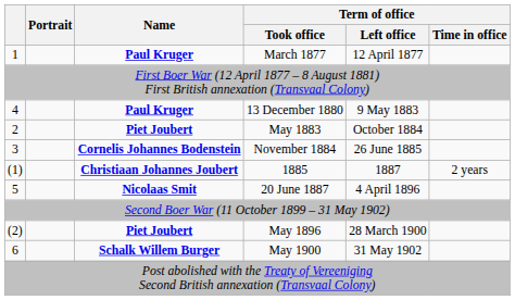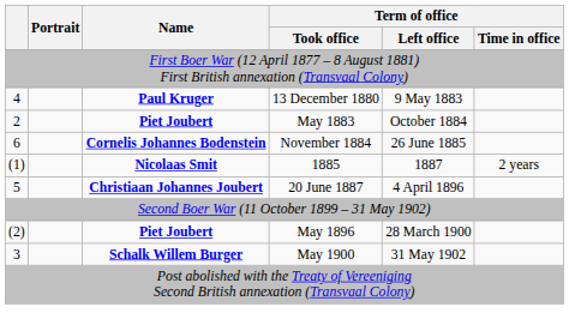- row: 1 | Paul Kruger | March 1877 | 12 April 1877
November 1884 | column 1: 3 -> 6
1885 | Name: Christiaan Johannes Joubert -> Nicolaas Smit
20 June 1887 | Name: Nicolaas Smit -> Christiaan Johannes Joubert
May 1900 | column 1: 6 -> 3
